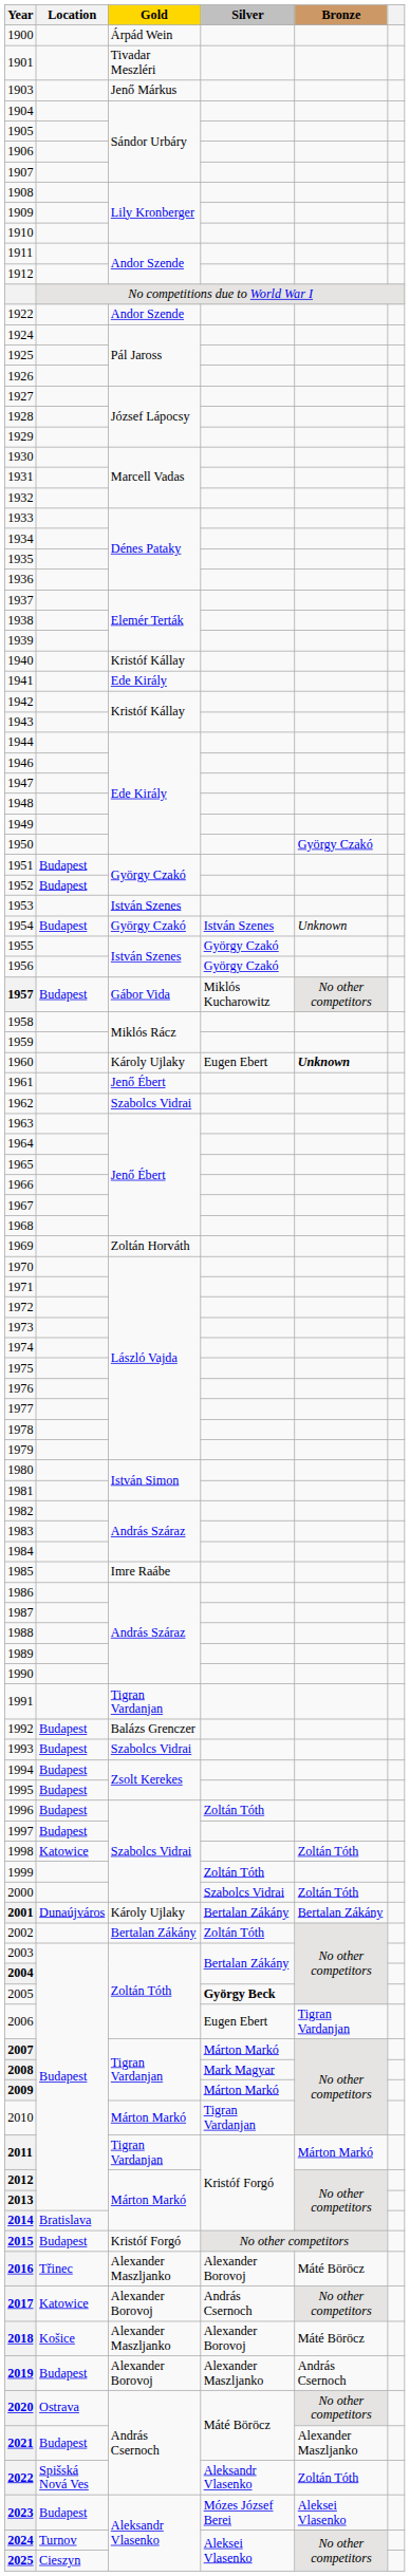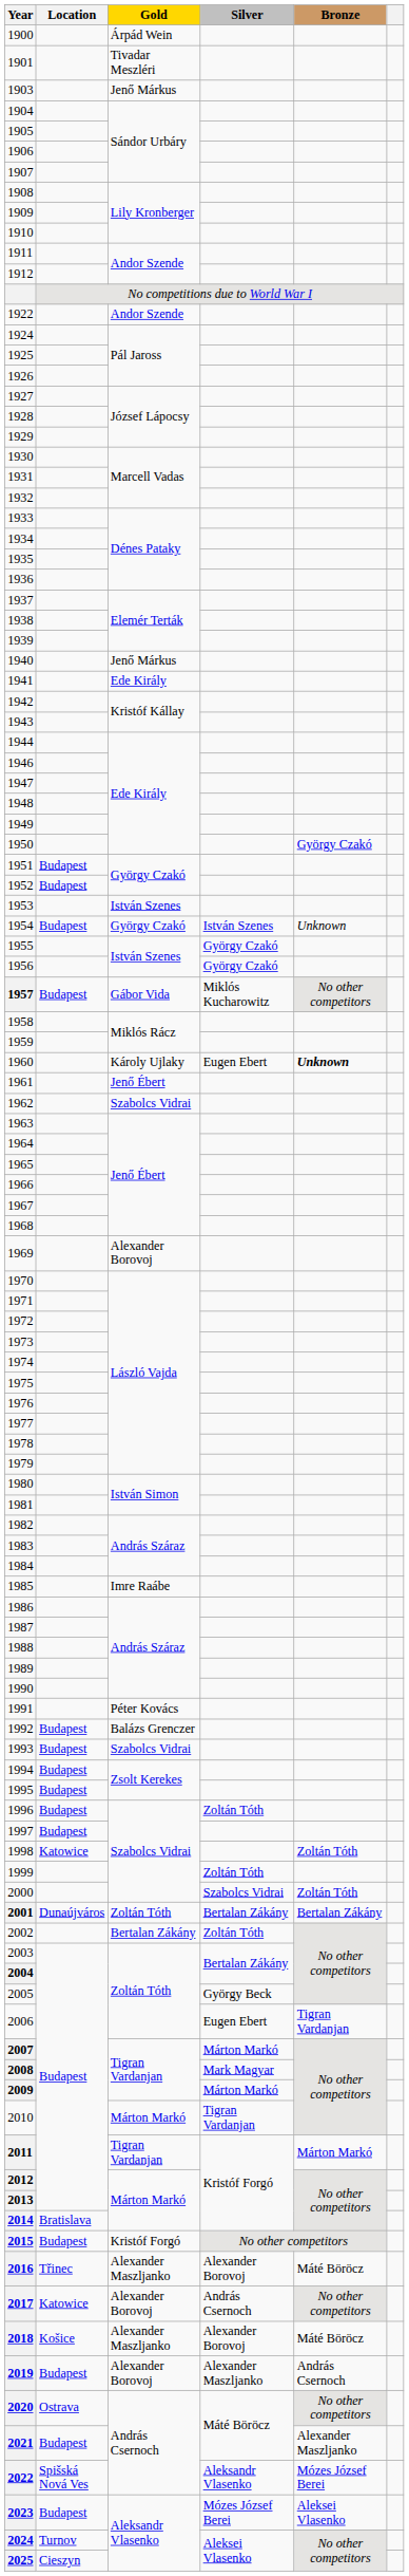1940 | Gold: Kristóf Kállay -> Jenő Márkus
1969 | Gold: Zoltán Horváth -> Alexander Borovoj
1991 | Gold: Tigran Vardanjan -> Péter Kovács
2001 | Gold: Károly Ujlaky -> Zoltán Tóth
2005 | Silver: bold -> normal
2022 | Bronze: Zoltán Tóth -> Mózes József Berei
